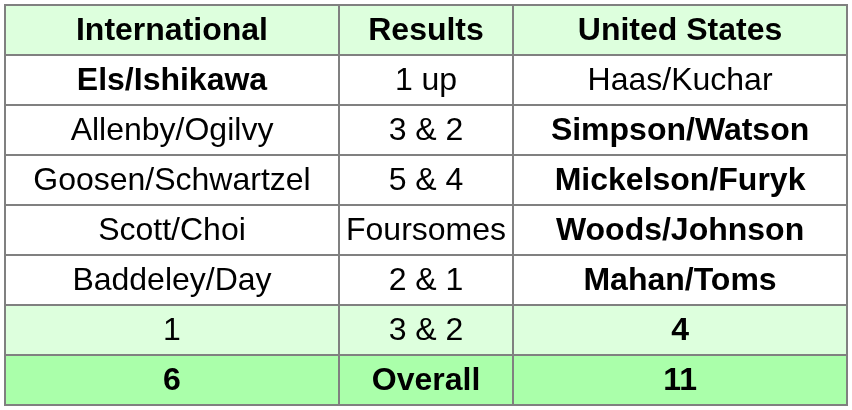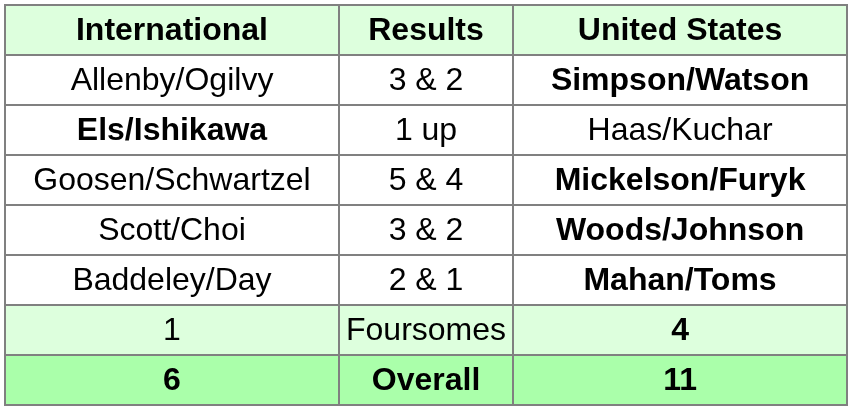rows swapped: Allenby/Ogilvy <-> Els/Ishikawa
Scott/Choi | Results: Foursomes -> 3 & 2
1 | Results: 3 & 2 -> Foursomes
